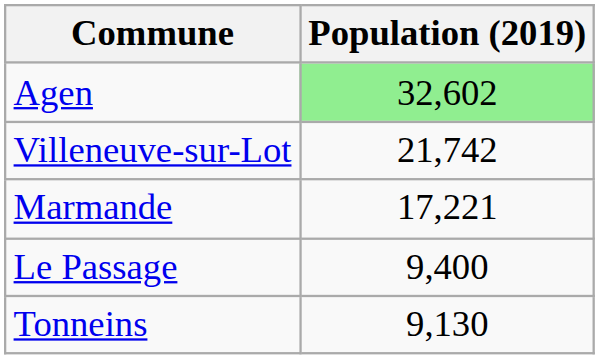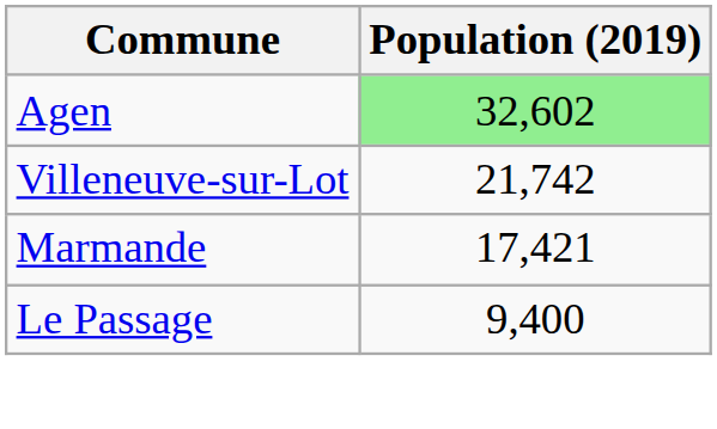Marmande | Population (2019): 17,221 -> 17,421
- row: Tonneins | 9,130
